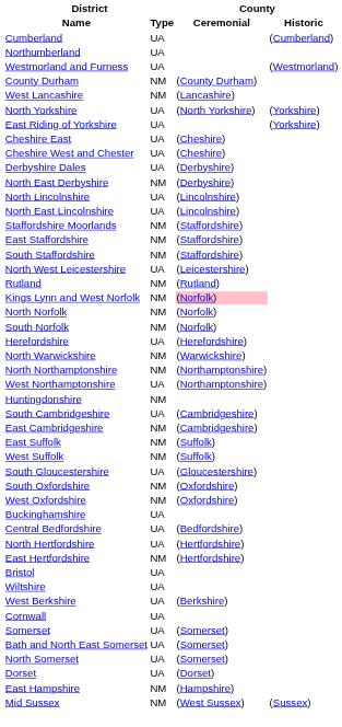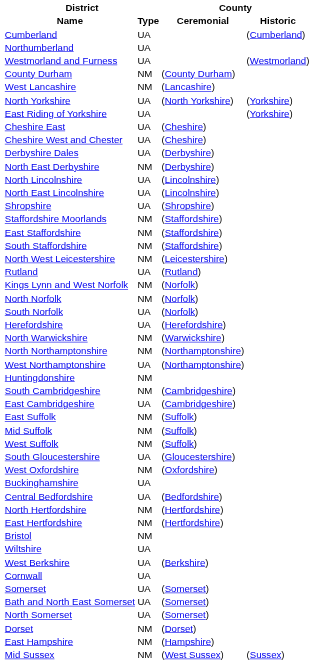+ row: Shropshire | UA | (Shropshire)
North West Leicestershire | District / Type: UA -> NM
Rutland | District / Type: NM -> UA
Kings Lynn and West Norfolk | County / Ceremonial: pink background -> no background
South Norfolk | District / Type: NM -> UA
South Cambridgeshire | District / Type: UA -> NM
East Cambridgeshire | District / Type: NM -> UA
+ row: Mid Suffolk | NM | (Suffolk)
- row: South Oxfordshire | NM | (Oxfordshire)
North Hertfordshire | District / Type: UA -> NM
Bristol | District / Type: UA -> NM
Dorset | District / Type: UA -> NM
